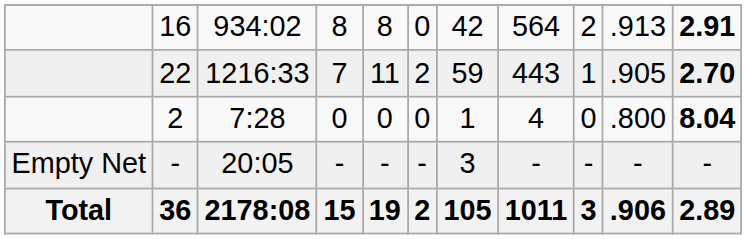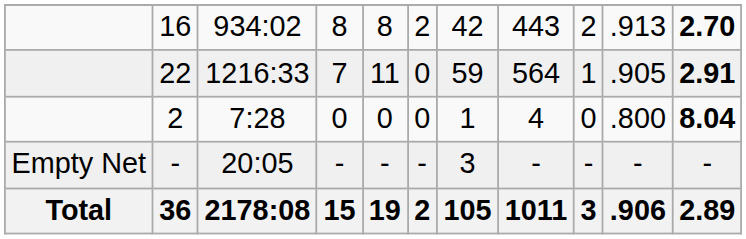16 | column 6: 0 -> 2
16 | column 8: 564 -> 443
16 | column 11: 2.91 -> 2.70
22 | column 6: 2 -> 0
22 | column 8: 443 -> 564
22 | column 11: 2.70 -> 2.91
